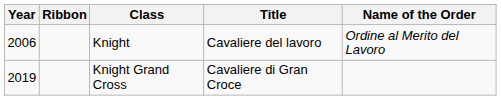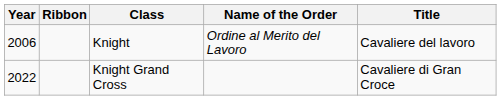columns swapped: Name of the Order <-> Title
Knight Grand Cross | Year: 2019 -> 2022
